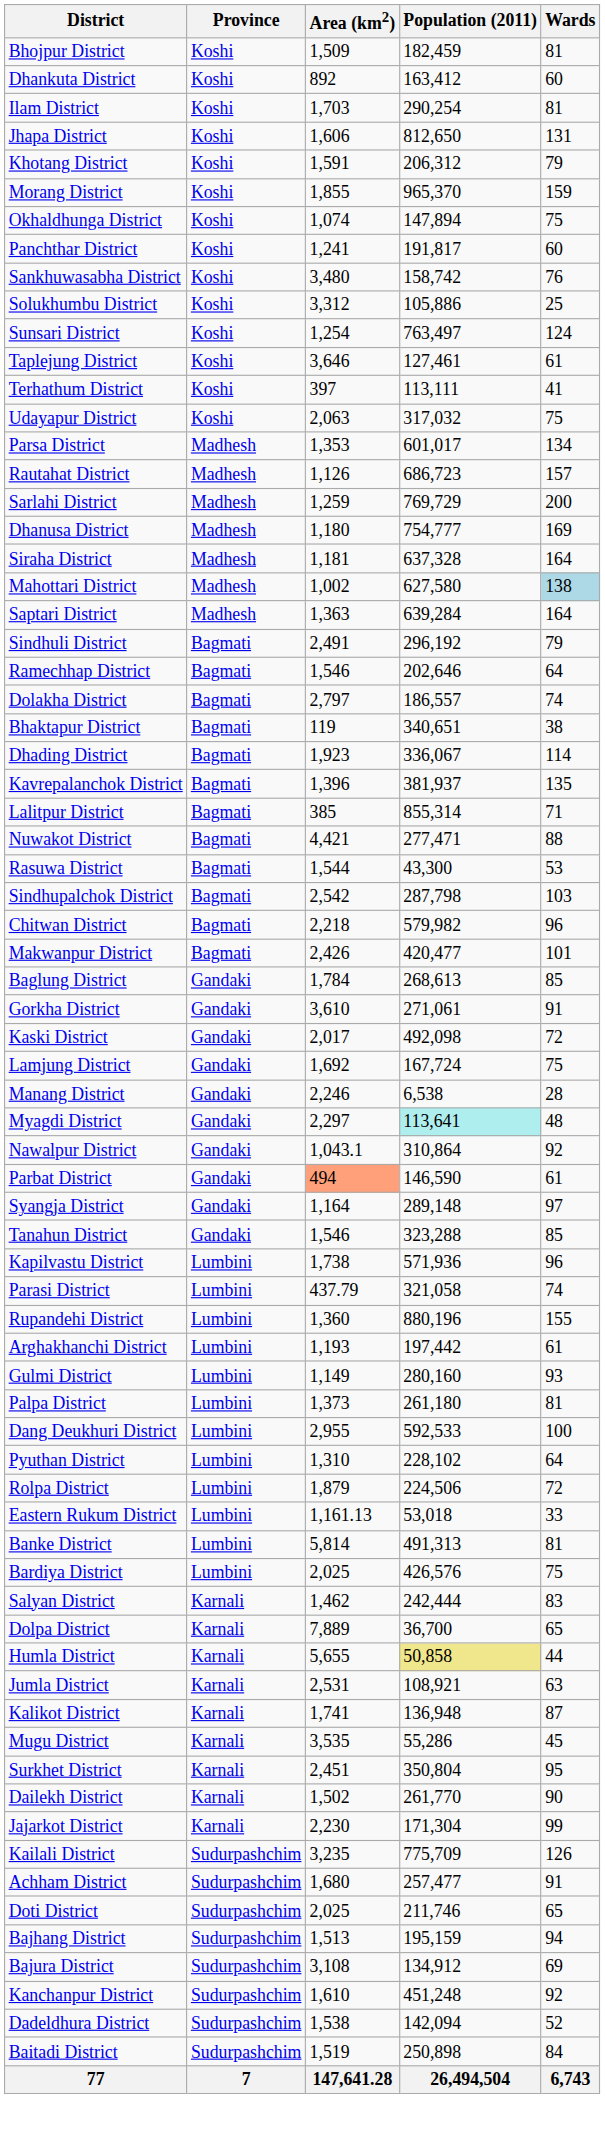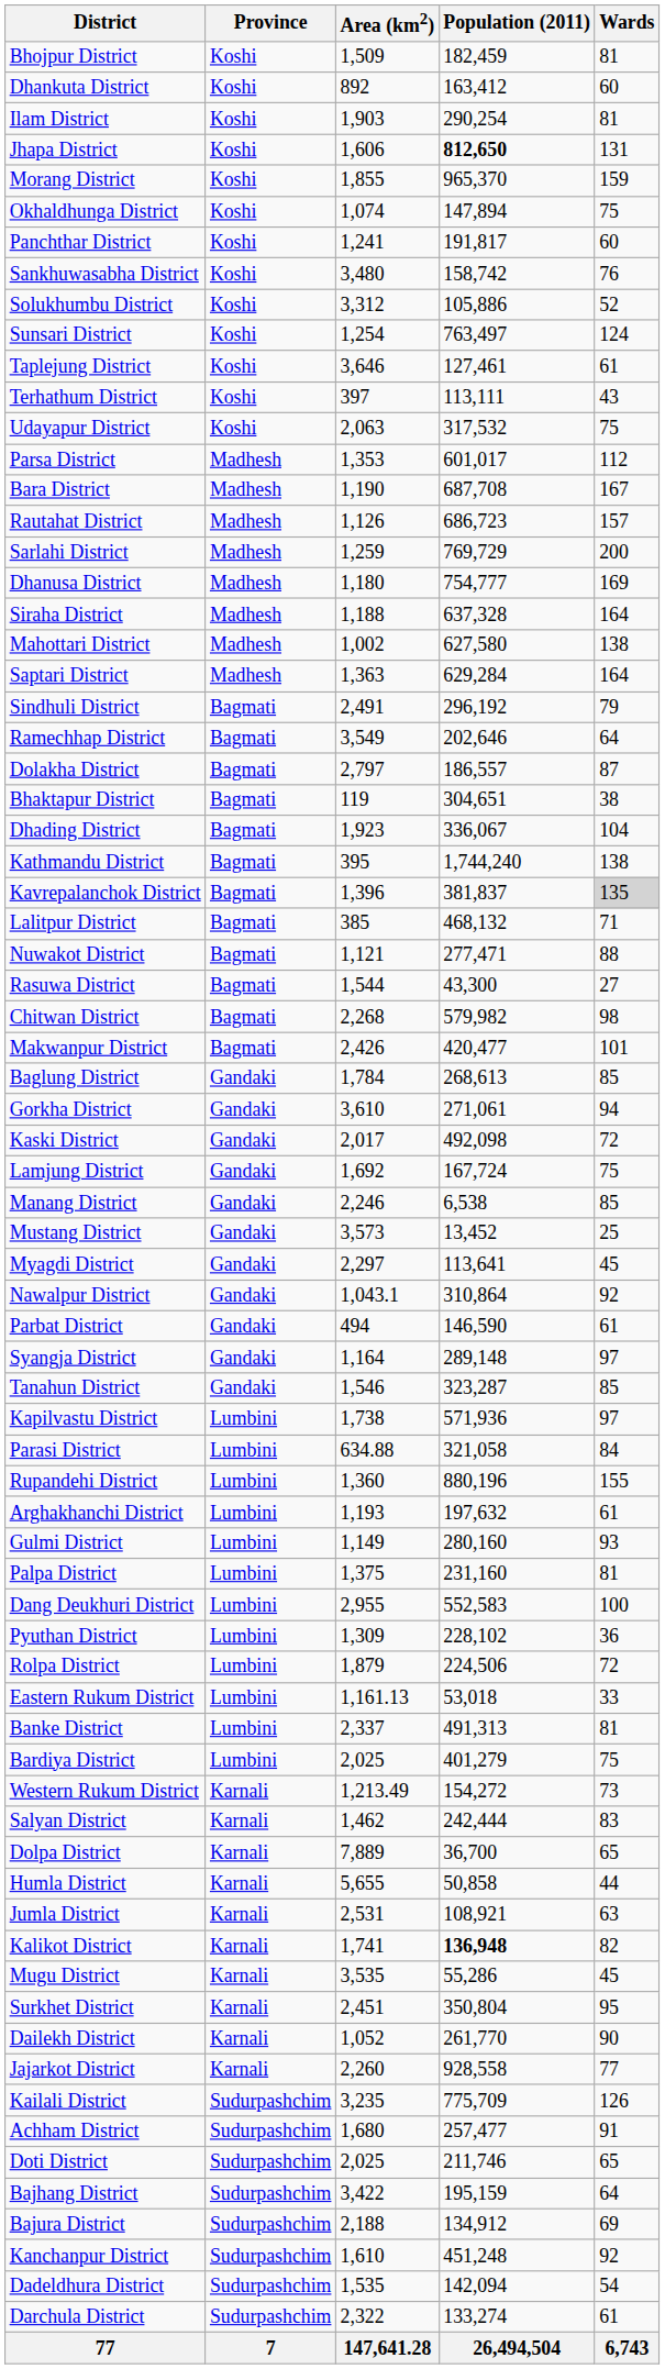Ilam District | Area (km2): 1,703 -> 1,903
Jhapa District | Population (2011): normal -> bold
- row: Khotang District | Koshi | 1,591 | 206,312 | 79
Solukhumbu District | Wards: 25 -> 52
Terhathum District | Wards: 41 -> 43
Udayapur District | Population (2011): 317,032 -> 317,532
Parsa District | Wards: 134 -> 112
+ row: Bara District | Madhesh | 1,190 | 687,708 | 167
Siraha District | Area (km2): 1,181 -> 1,188
Mahottari District | Wards: lightblue background -> no background
Saptari District | Population (2011): 639,284 -> 629,284
Ramechhap District | Area (km2): 1,546 -> 3,549
Dolakha District | Wards: 74 -> 87
Bhaktapur District | Population (2011): 340,651 -> 304,651
Dhading District | Wards: 114 -> 104
+ row: Kathmandu District | Bagmati | 395 | 1,744,240 | 138
Kavrepalanchok District | Population (2011): 381,937 -> 381,837
Kavrepalanchok District | Wards: no background -> lightgrey background
Lalitpur District | Population (2011): 855,314 -> 468,132
Nuwakot District | Area (km2): 4,421 -> 1,121
Rasuwa District | Wards: 53 -> 27
- row: Sindhupalchok District | Bagmati | 2,542 | 287,798 | 103
Chitwan District | Area (km2): 2,218 -> 2,268
Chitwan District | Wards: 96 -> 98
Gorkha District | Wards: 91 -> 94
Manang District | Wards: 28 -> 85
+ row: Mustang District | Gandaki | 3,573 | 13,452 | 25
Myagdi District | Population (2011): paleturquoise background -> no background
Myagdi District | Wards: 48 -> 45
Parbat District | Area (km2): lightsalmon background -> no background
Tanahun District | Population (2011): 323,288 -> 323,287
Kapilvastu District | Wards: 96 -> 97
Parasi District | Area (km2): 437.79 -> 634.88
Parasi District | Wards: 74 -> 84
Arghakhanchi District | Population (2011): 197,442 -> 197,632
Palpa District | Area (km2): 1,373 -> 1,375
Palpa District | Population (2011): 261,180 -> 231,160
Dang Deukhuri District | Population (2011): 592,533 -> 552,583
Pyuthan District | Area (km2): 1,310 -> 1,309
Pyuthan District | Wards: 64 -> 36
Banke District | Area (km2): 5,814 -> 2,337
Bardiya District | Population (2011): 426,576 -> 401,279
+ row: Western Rukum District | Karnali | 1,213.49 | 154,272 | 73
Humla District | Population (2011): khaki background -> no background
Kalikot District | Population (2011): normal -> bold
Kalikot District | Wards: 87 -> 82
Dailekh District | Area (km2): 1,502 -> 1,052
Jajarkot District | Area (km2): 2,230 -> 2,260
Jajarkot District | Population (2011): 171,304 -> 928,558
Jajarkot District | Wards: 99 -> 77
Bajhang District | Area (km2): 1,513 -> 3,422
Bajhang District | Wards: 94 -> 64
Bajura District | Area (km2): 3,108 -> 2,188
Dadeldhura District | Area (km2): 1,538 -> 1,535
Dadeldhura District | Wards: 52 -> 54
- row: Baitadi District | Sudurpashchim | 1,519 | 250,898 | 84
+ row: Darchula District | Sudurpashchim | 2,322 | 133,274 | 61
